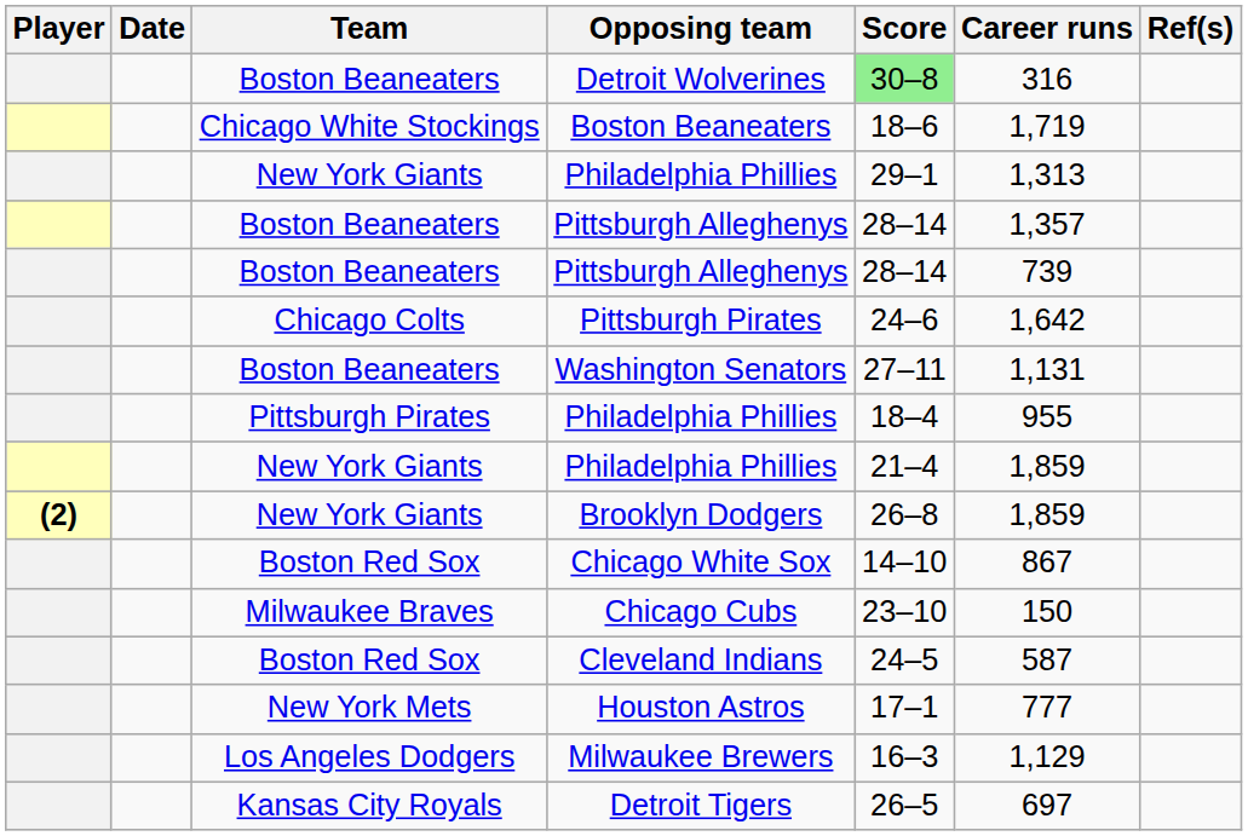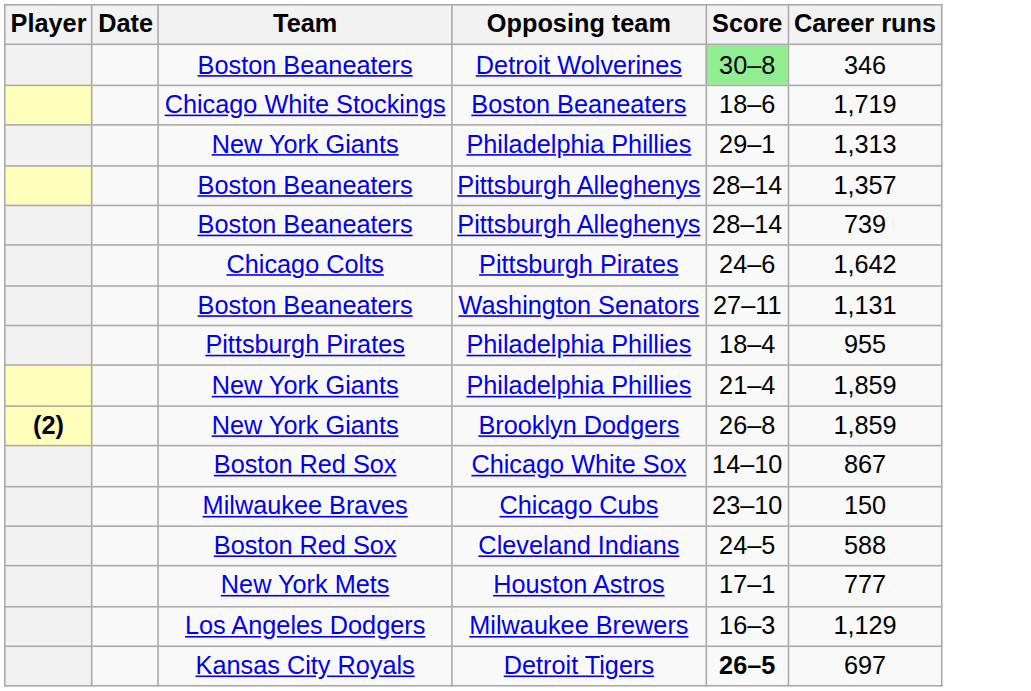- column: Ref(s)
Detroit Wolverines | Career runs: 316 -> 346
Cleveland Indians | Career runs: 587 -> 588
Detroit Tigers | Score: normal -> bold
